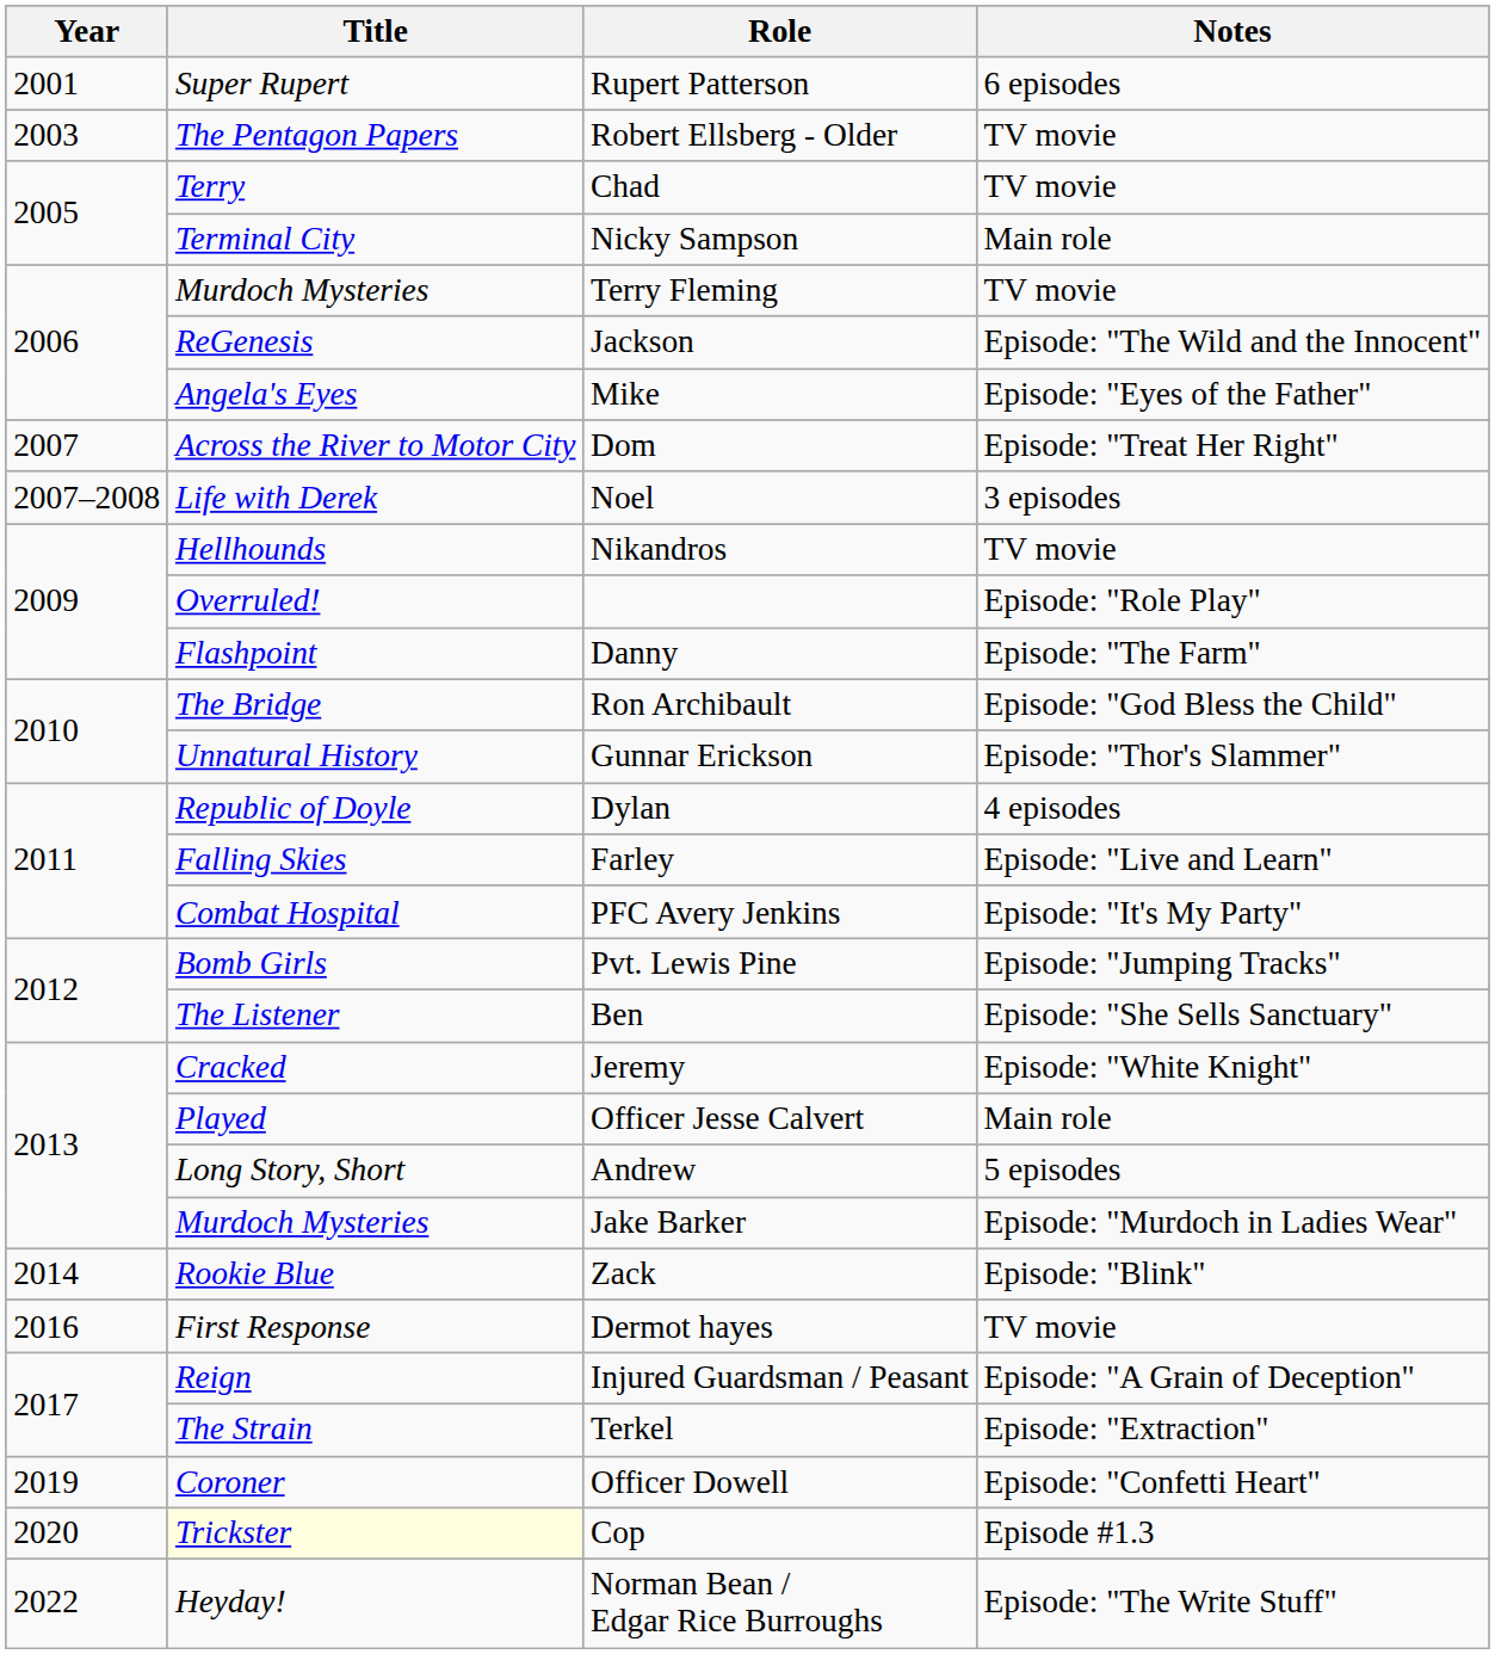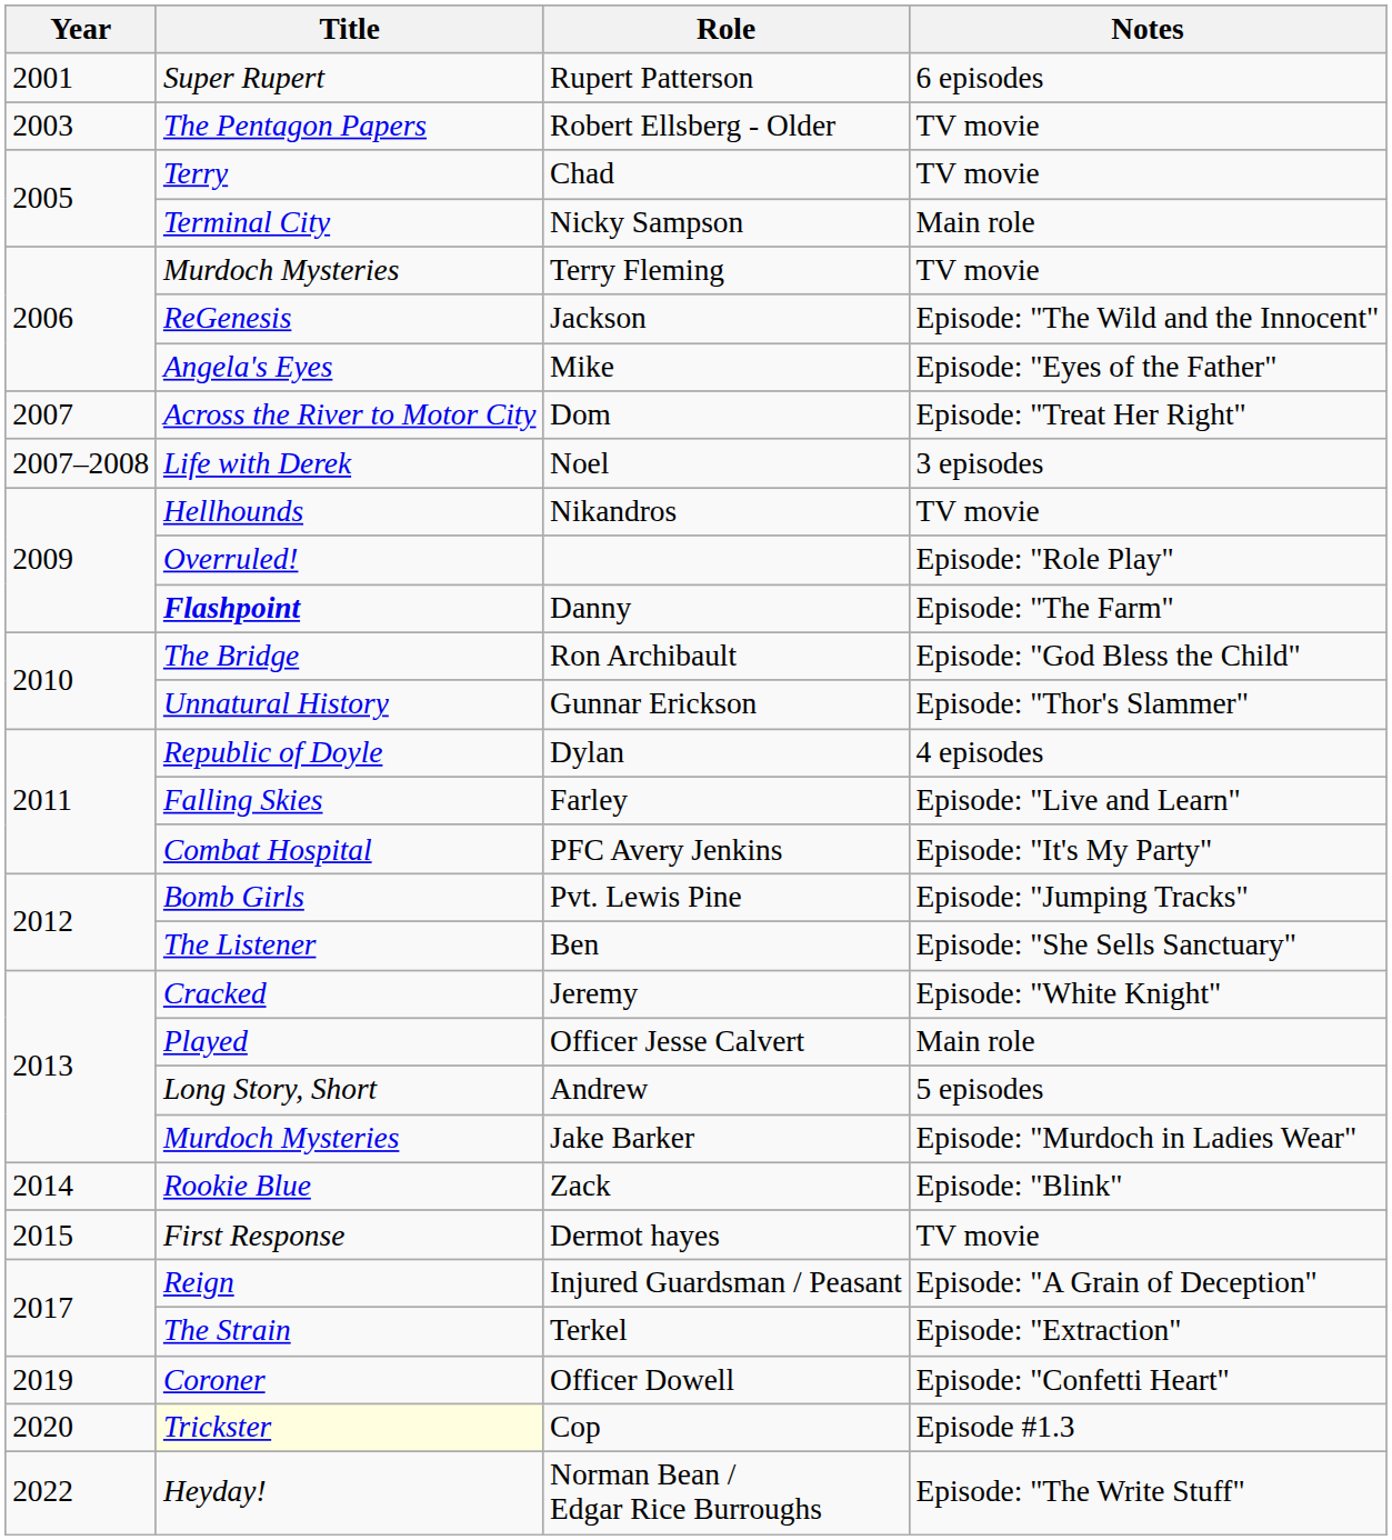Danny | Title: normal -> bold
Dermot hayes | Year: 2016 -> 2015
